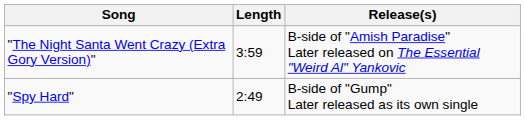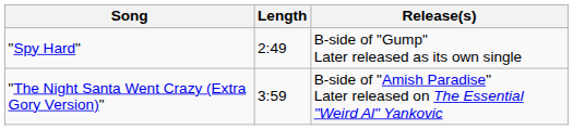rows swapped: "Spy Hard" <-> "The Night Santa Went Crazy (Extra Gory Version)"
